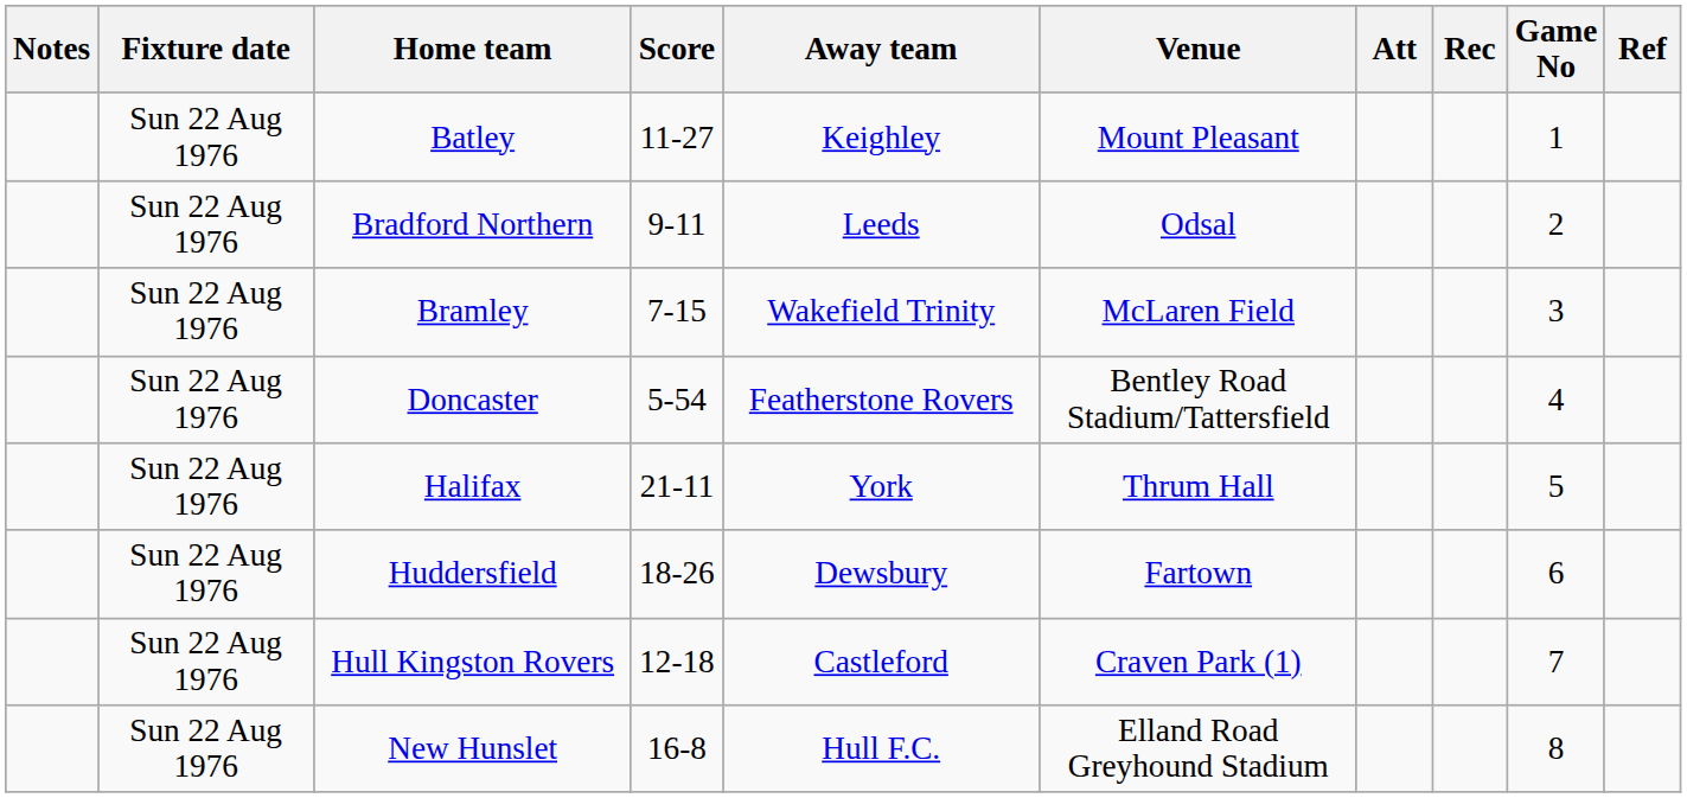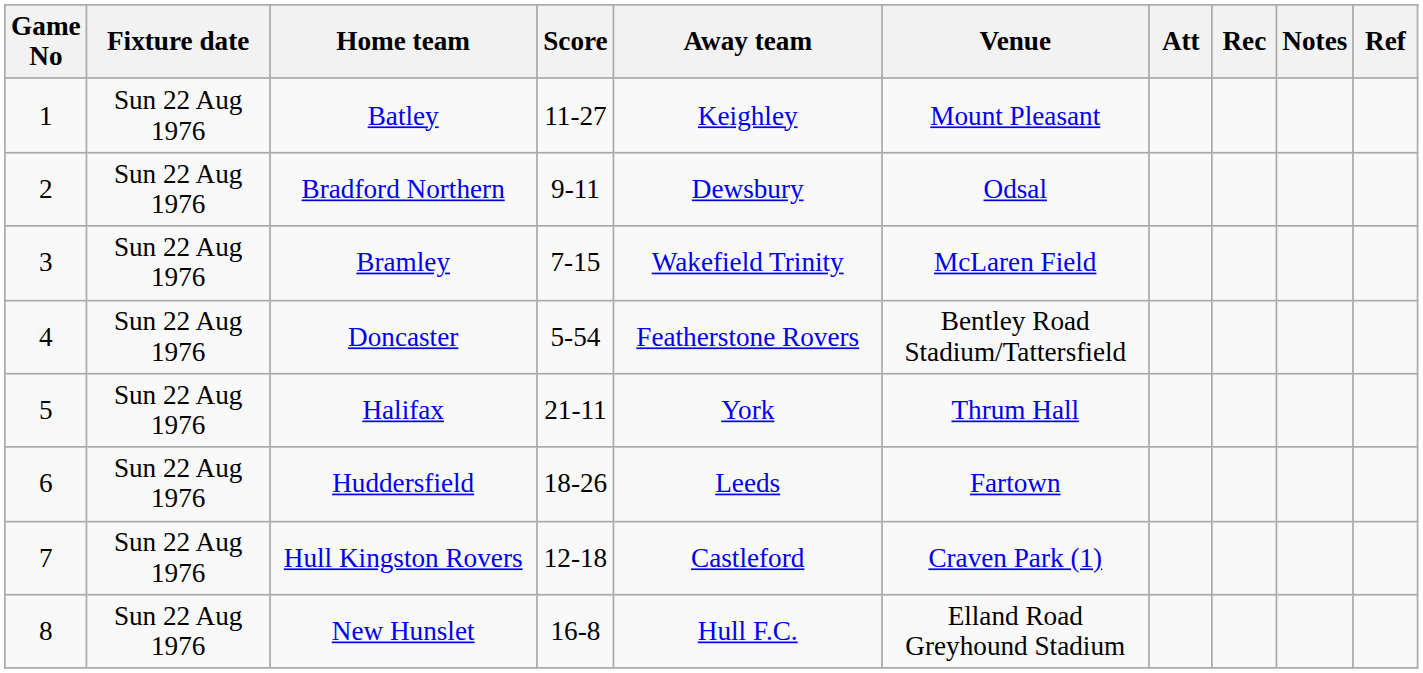columns swapped: Game No <-> Notes
Bradford Northern | Away team: Leeds -> Dewsbury
Huddersfield | Away team: Dewsbury -> Leeds
